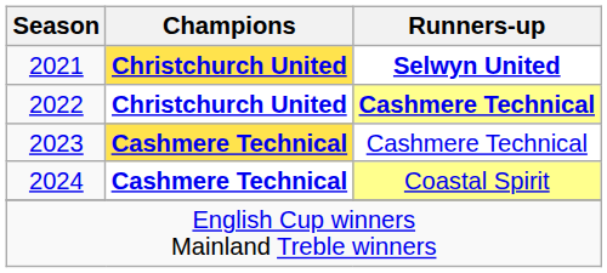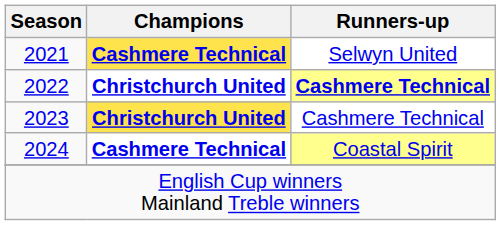2021 | Champions: Christchurch United -> Cashmere Technical
2021 | Runners-up: bold -> normal
2023 | Champions: Cashmere Technical -> Christchurch United
